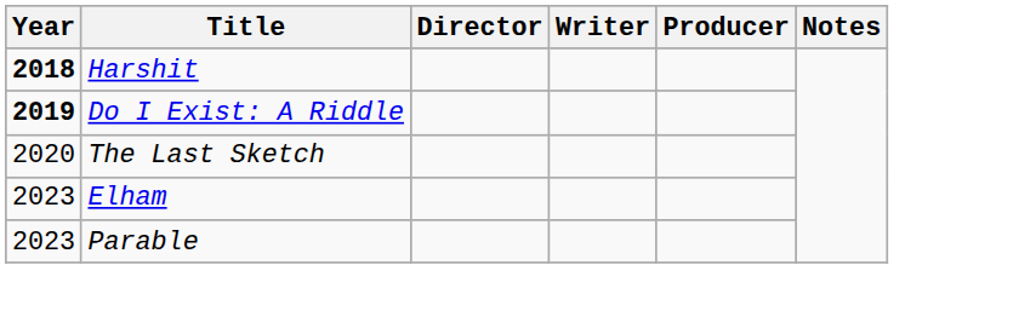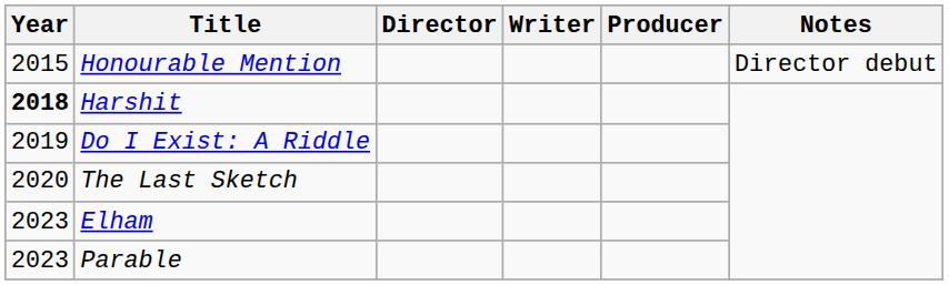+ row: 2015 | Honourable Mention | Director debut
Do I Exist: A Riddle | Year: bold -> normal
